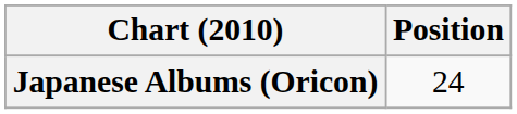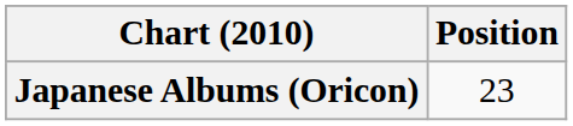Japanese Albums (Oricon) | Position: 24 -> 23
